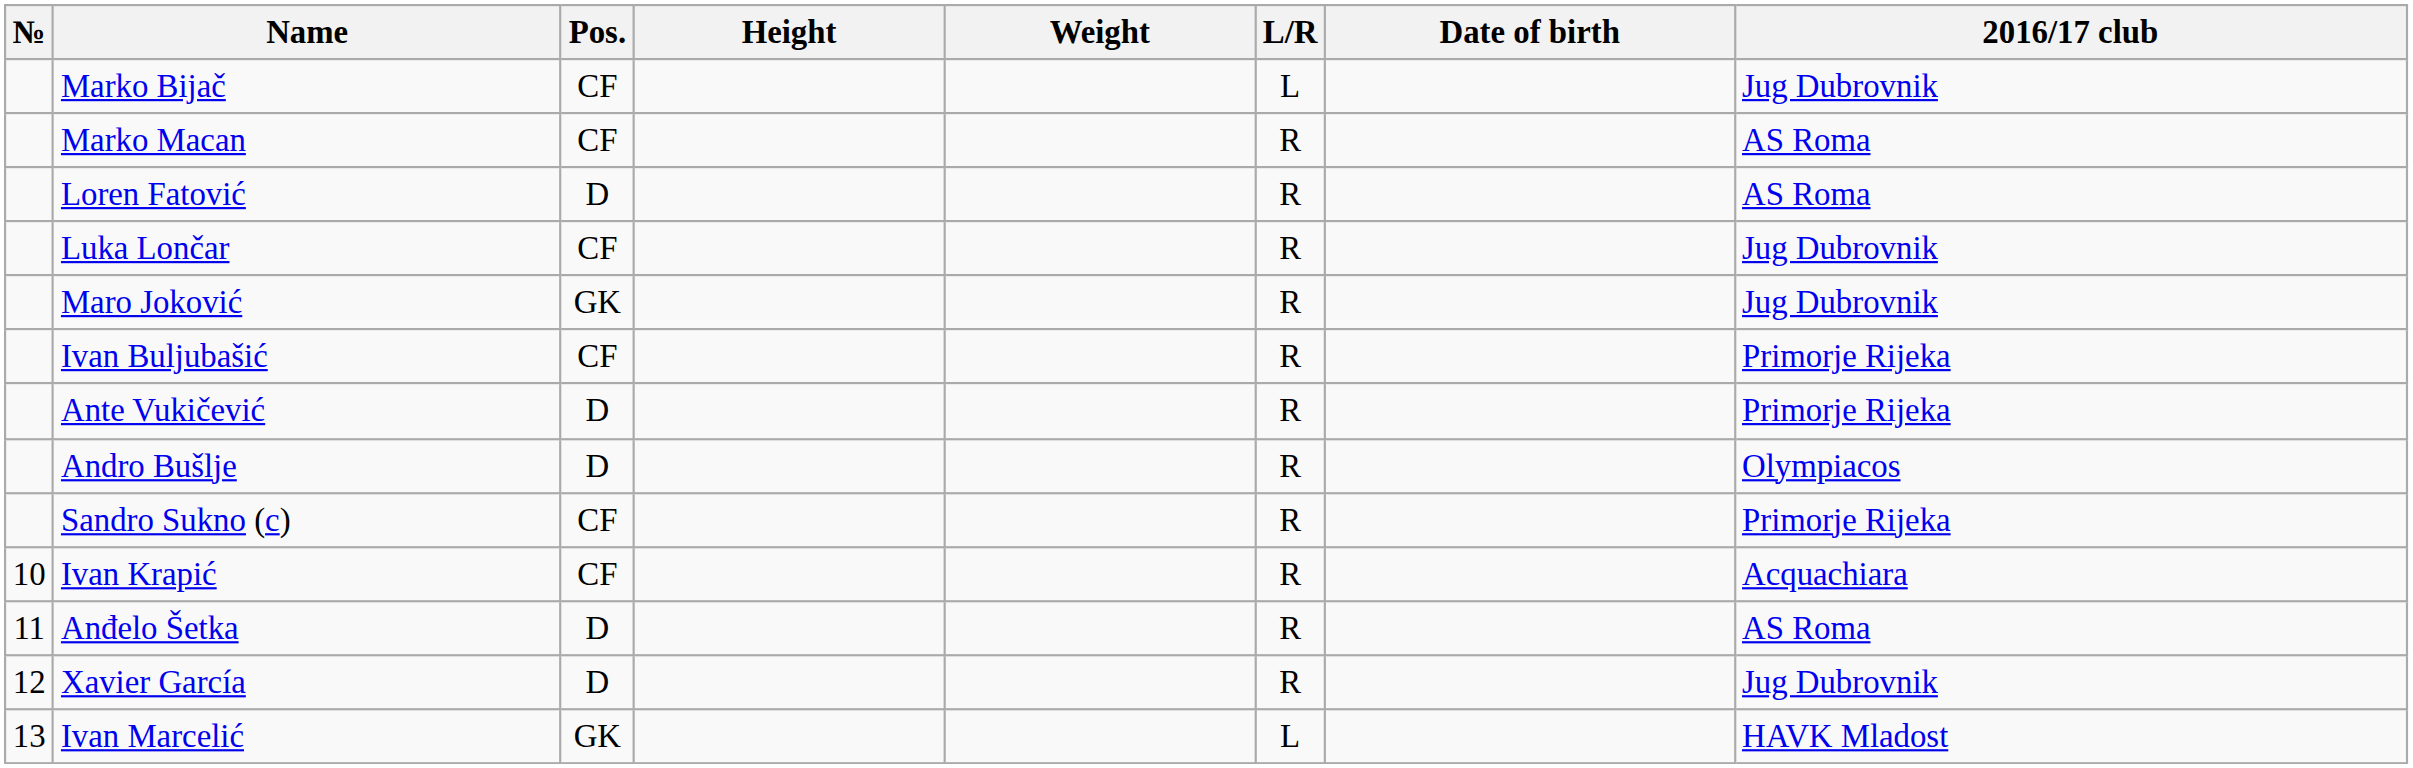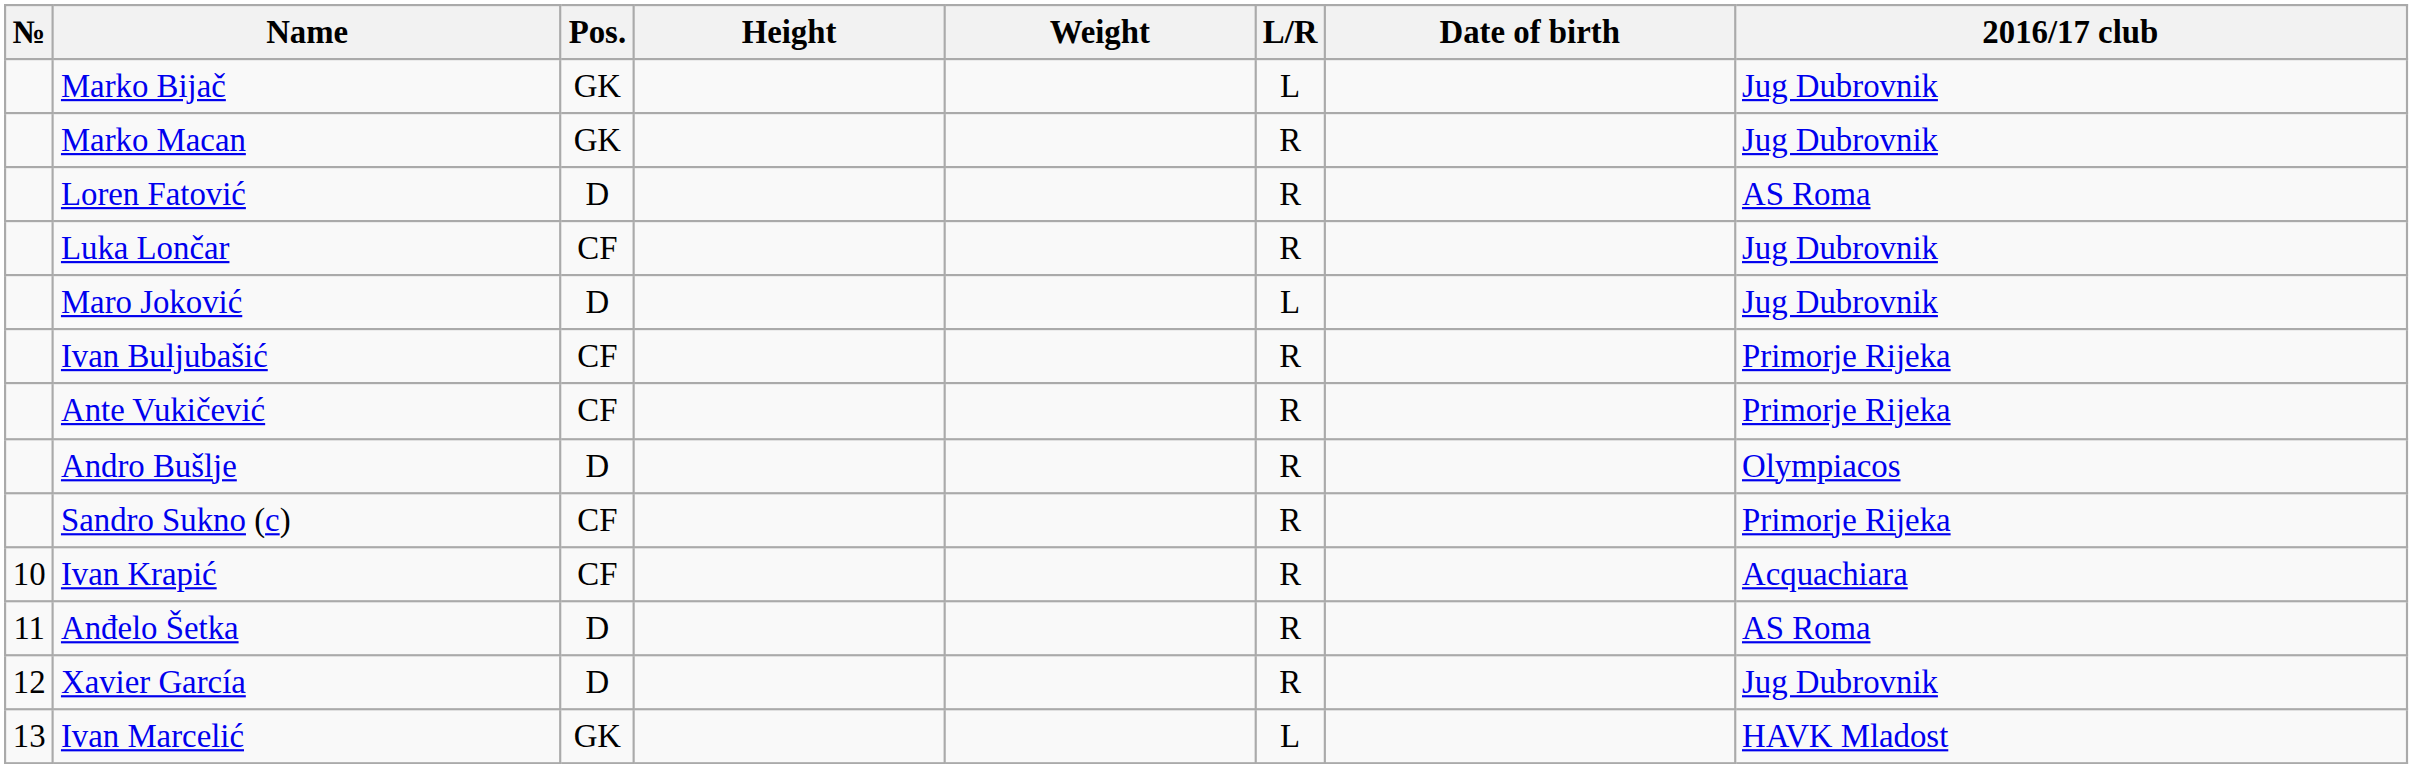Marko Bijač | Pos.: CF -> GK
Marko Macan | Pos.: CF -> GK
Marko Macan | 2016/17 club: AS Roma -> Jug Dubrovnik
Maro Joković | Pos.: GK -> D
Maro Joković | L/R: R -> L
Ante Vukičević | Pos.: D -> CF
